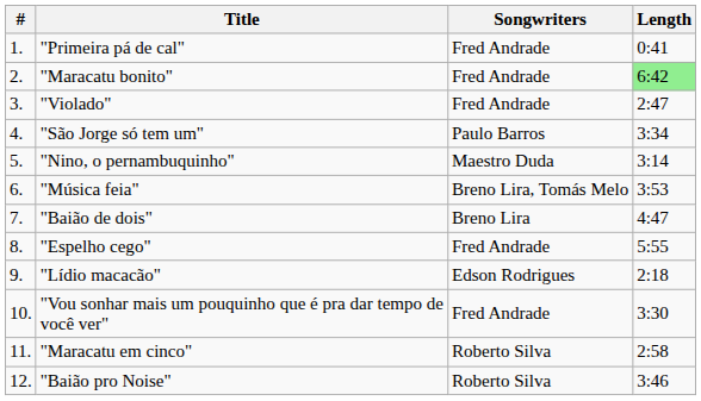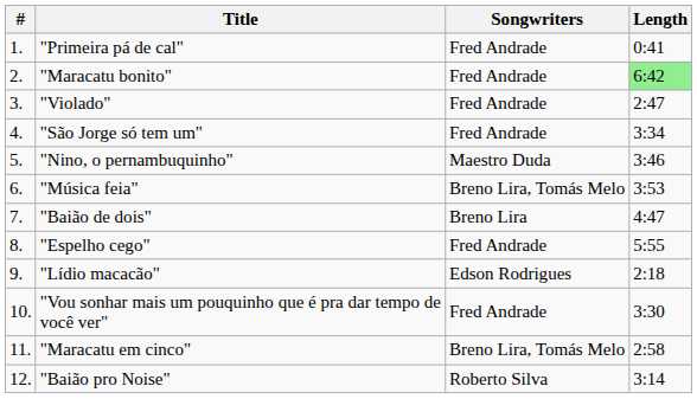"São Jorge só tem um" | Songwriters: Paulo Barros -> Fred Andrade
"Nino, o pernambuquinho" | Length: 3:14 -> 3:46
"Maracatu em cinco" | Songwriters: Roberto Silva -> Breno Lira, Tomás Melo
"Baião pro Noise" | Length: 3:46 -> 3:14
